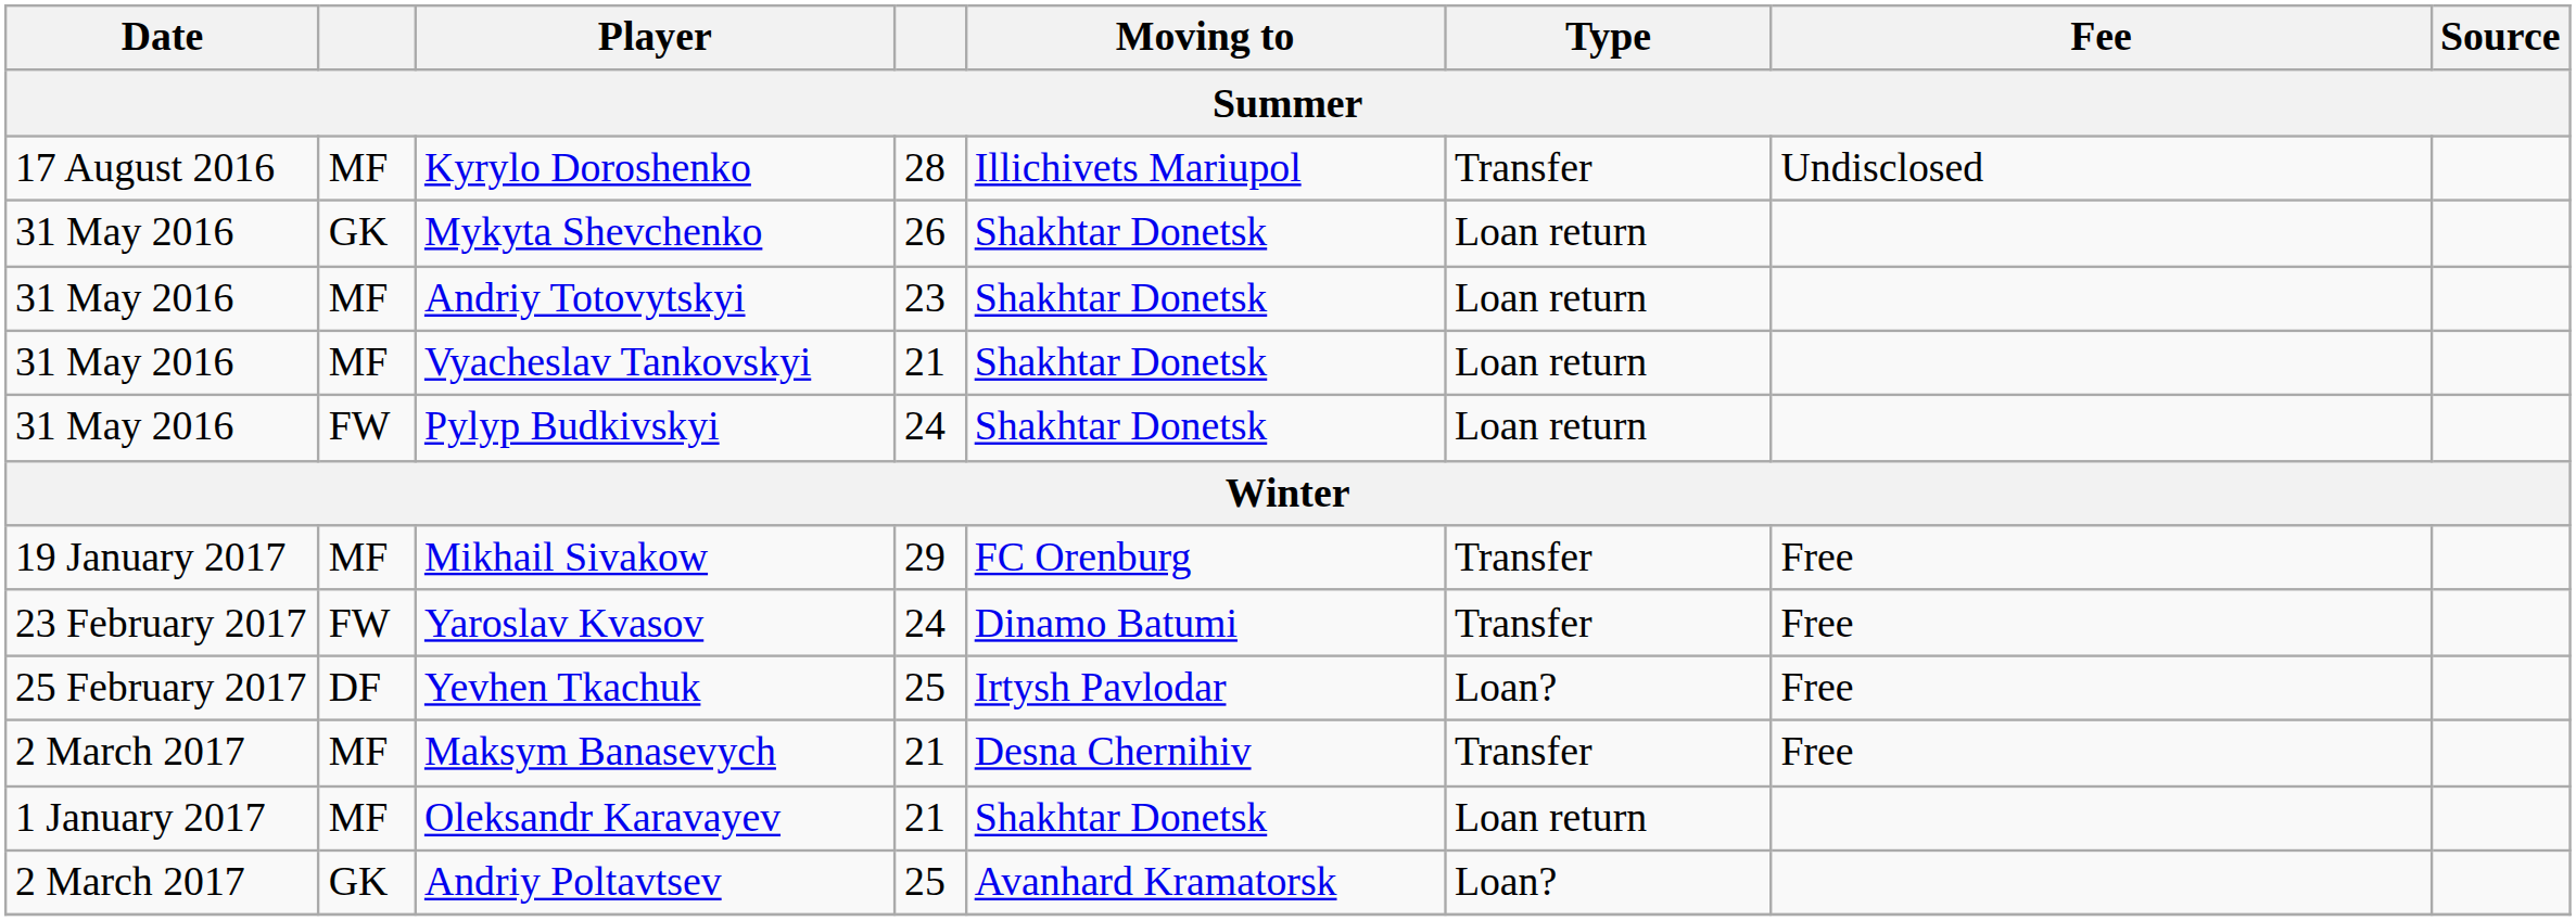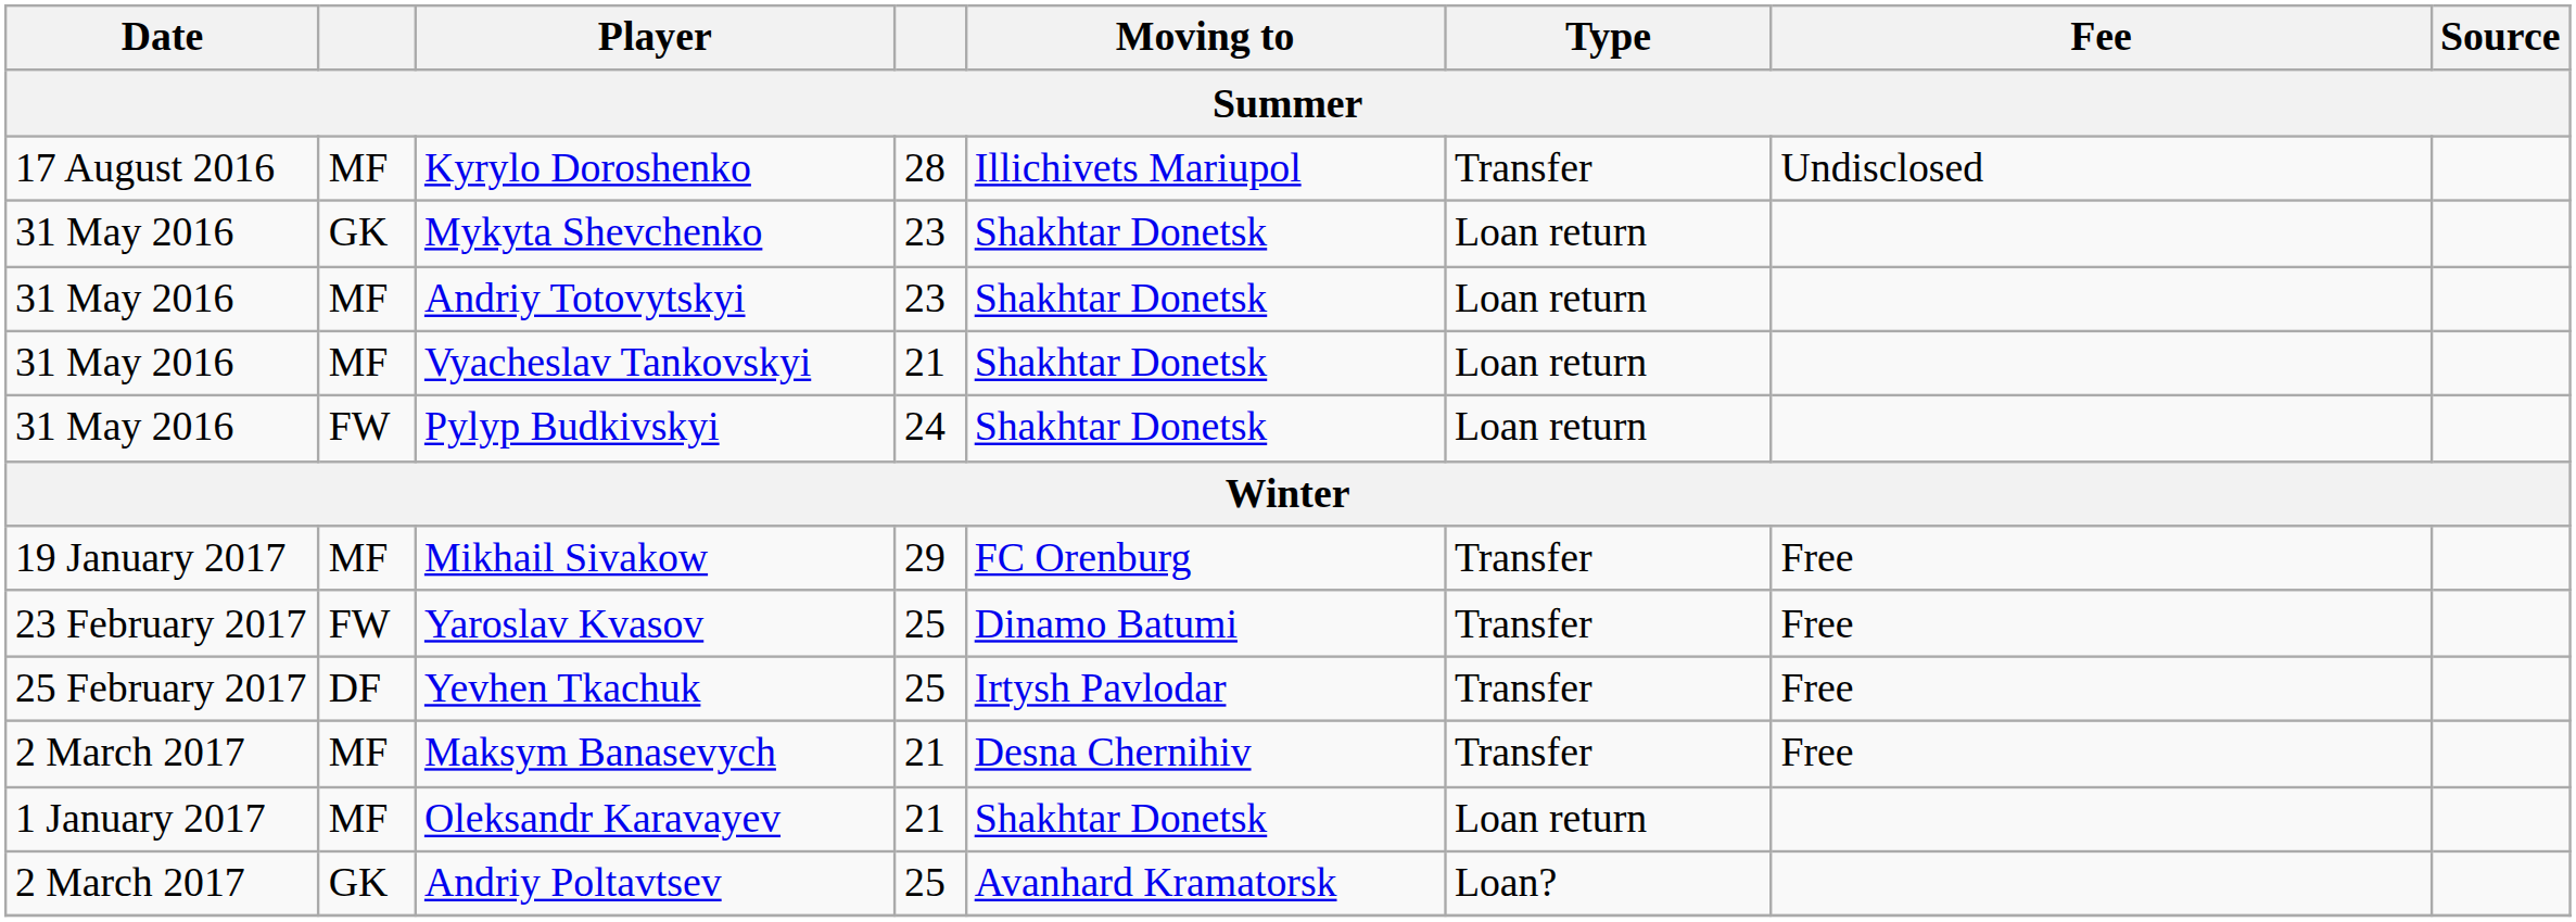Mykyta Shevchenko | column 4: 26 -> 23
Yaroslav Kvasov | column 4: 24 -> 25
Yevhen Tkachuk | Type: Loan? -> Transfer
